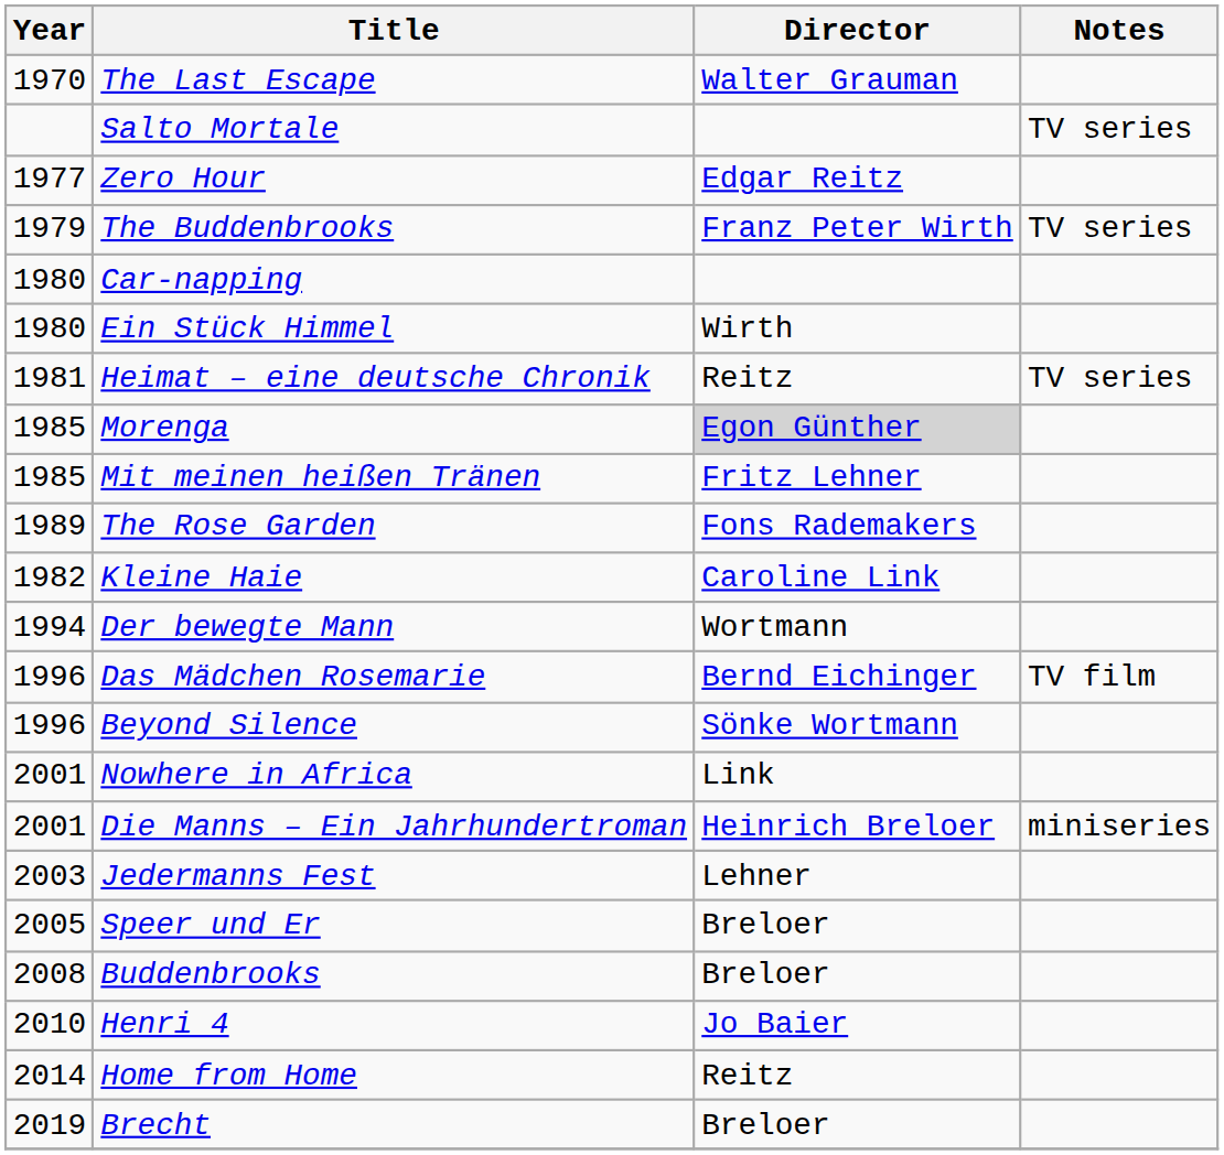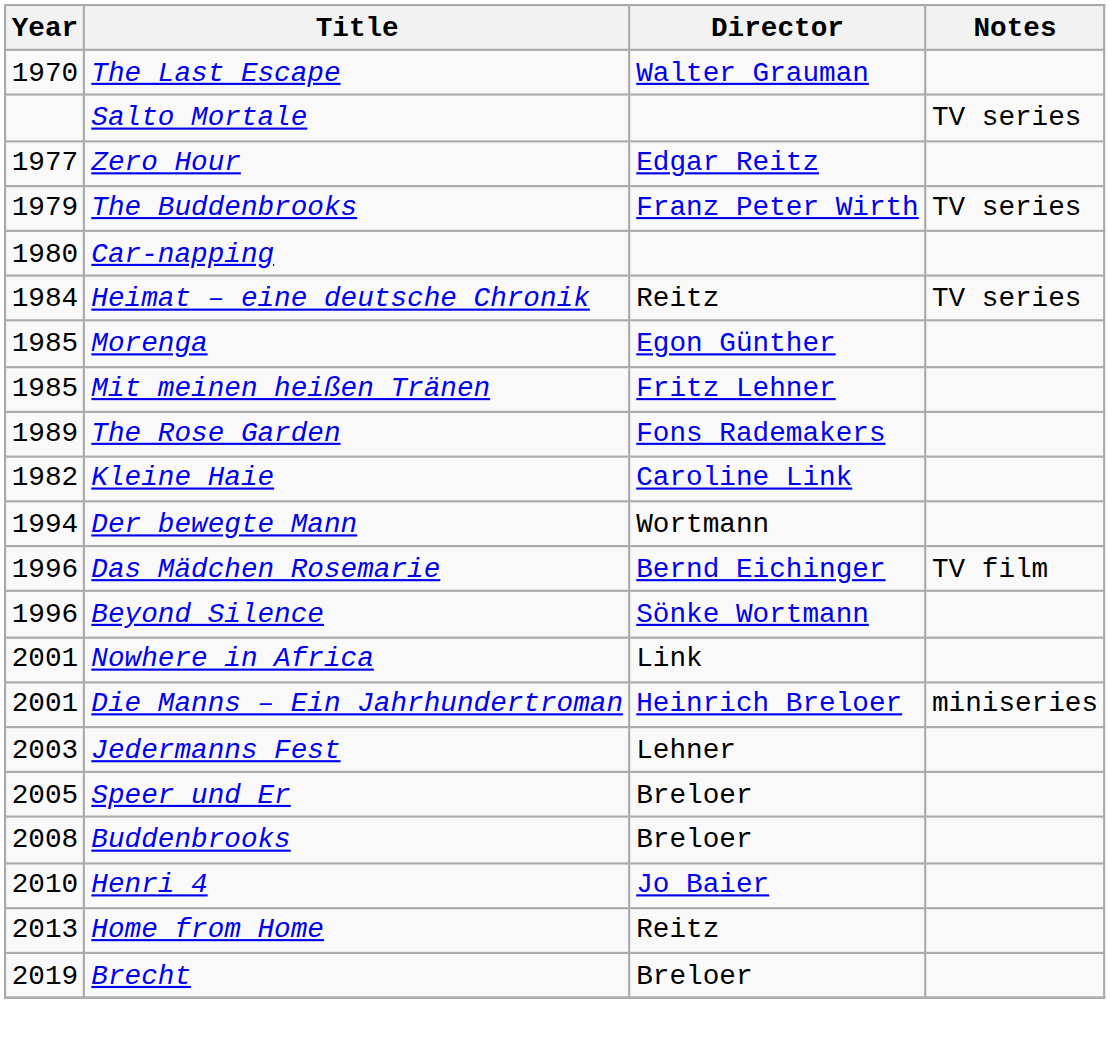- row: 1980 | Ein Stück Himmel | Wirth
Heimat – eine deutsche Chronik | Year: 1981 -> 1984
Morenga | Director: lightgrey background -> no background
Home from Home | Year: 2014 -> 2013
